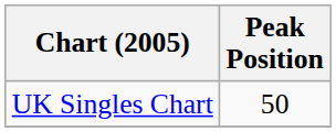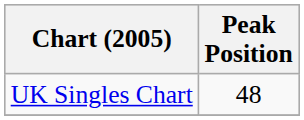UK Singles Chart | Peak Position: 50 -> 48
